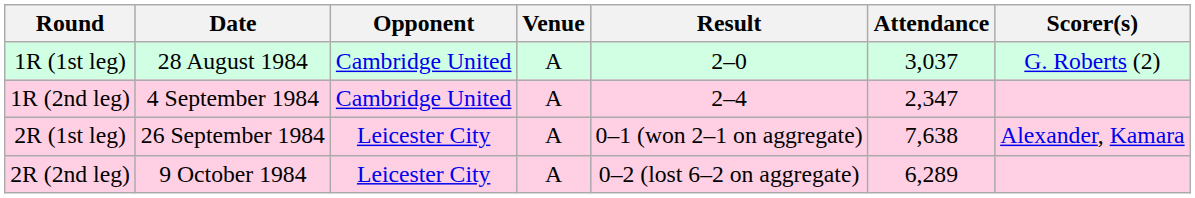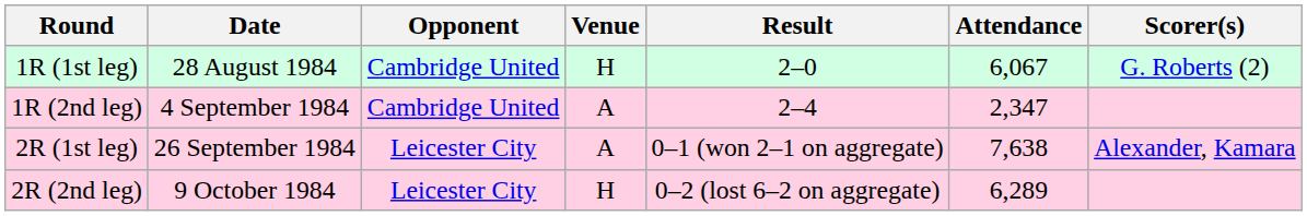1R (1st leg) | Venue: A -> H
1R (1st leg) | Attendance: 3,037 -> 6,067
2R (2nd leg) | Venue: A -> H
